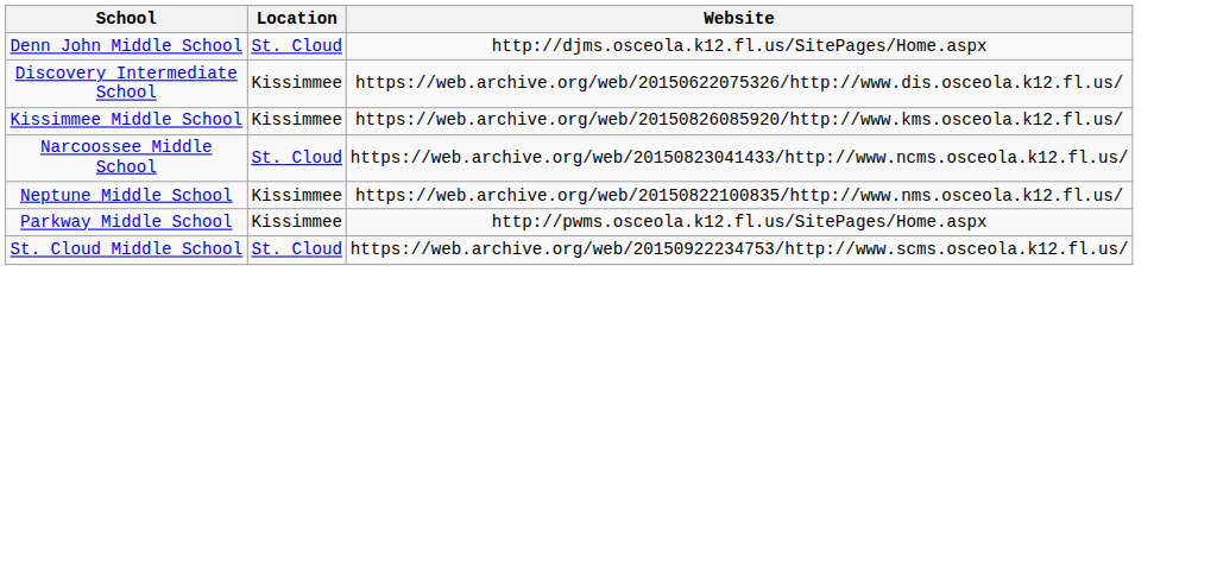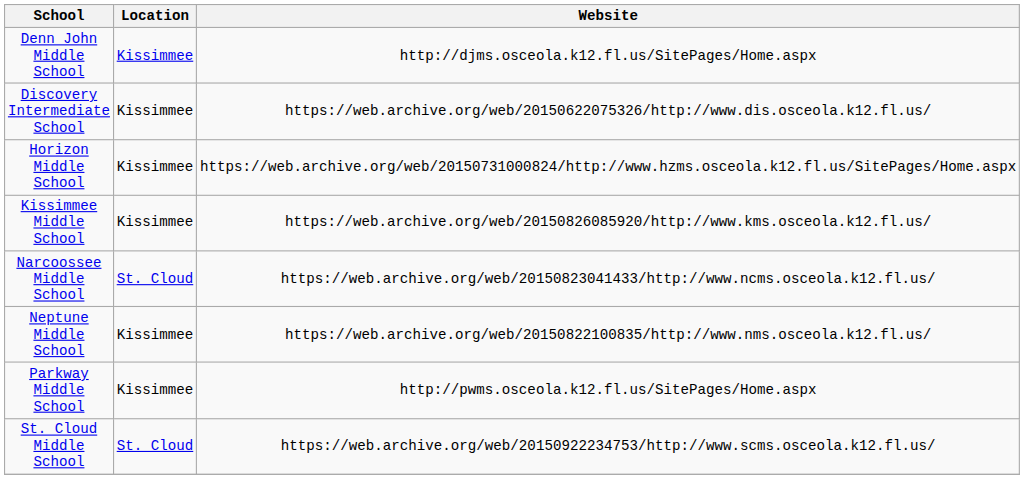Denn John Middle School | Location: St. Cloud -> Kissimmee
+ row: Horizon Middle School | Kissimmee | https://web.archive.org/web/20150731000824/http://www.hzms.osceola.k12.fl.us/SitePages/Home.aspx
